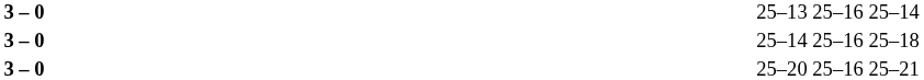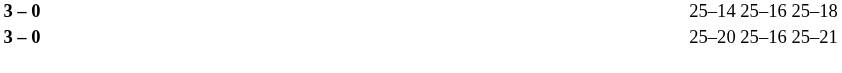- row: 3 – 0 | 25–13 25–16 25–14
